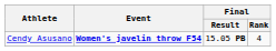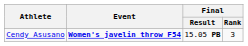Cendy Asusano | Final / Rank: 4 -> 3
